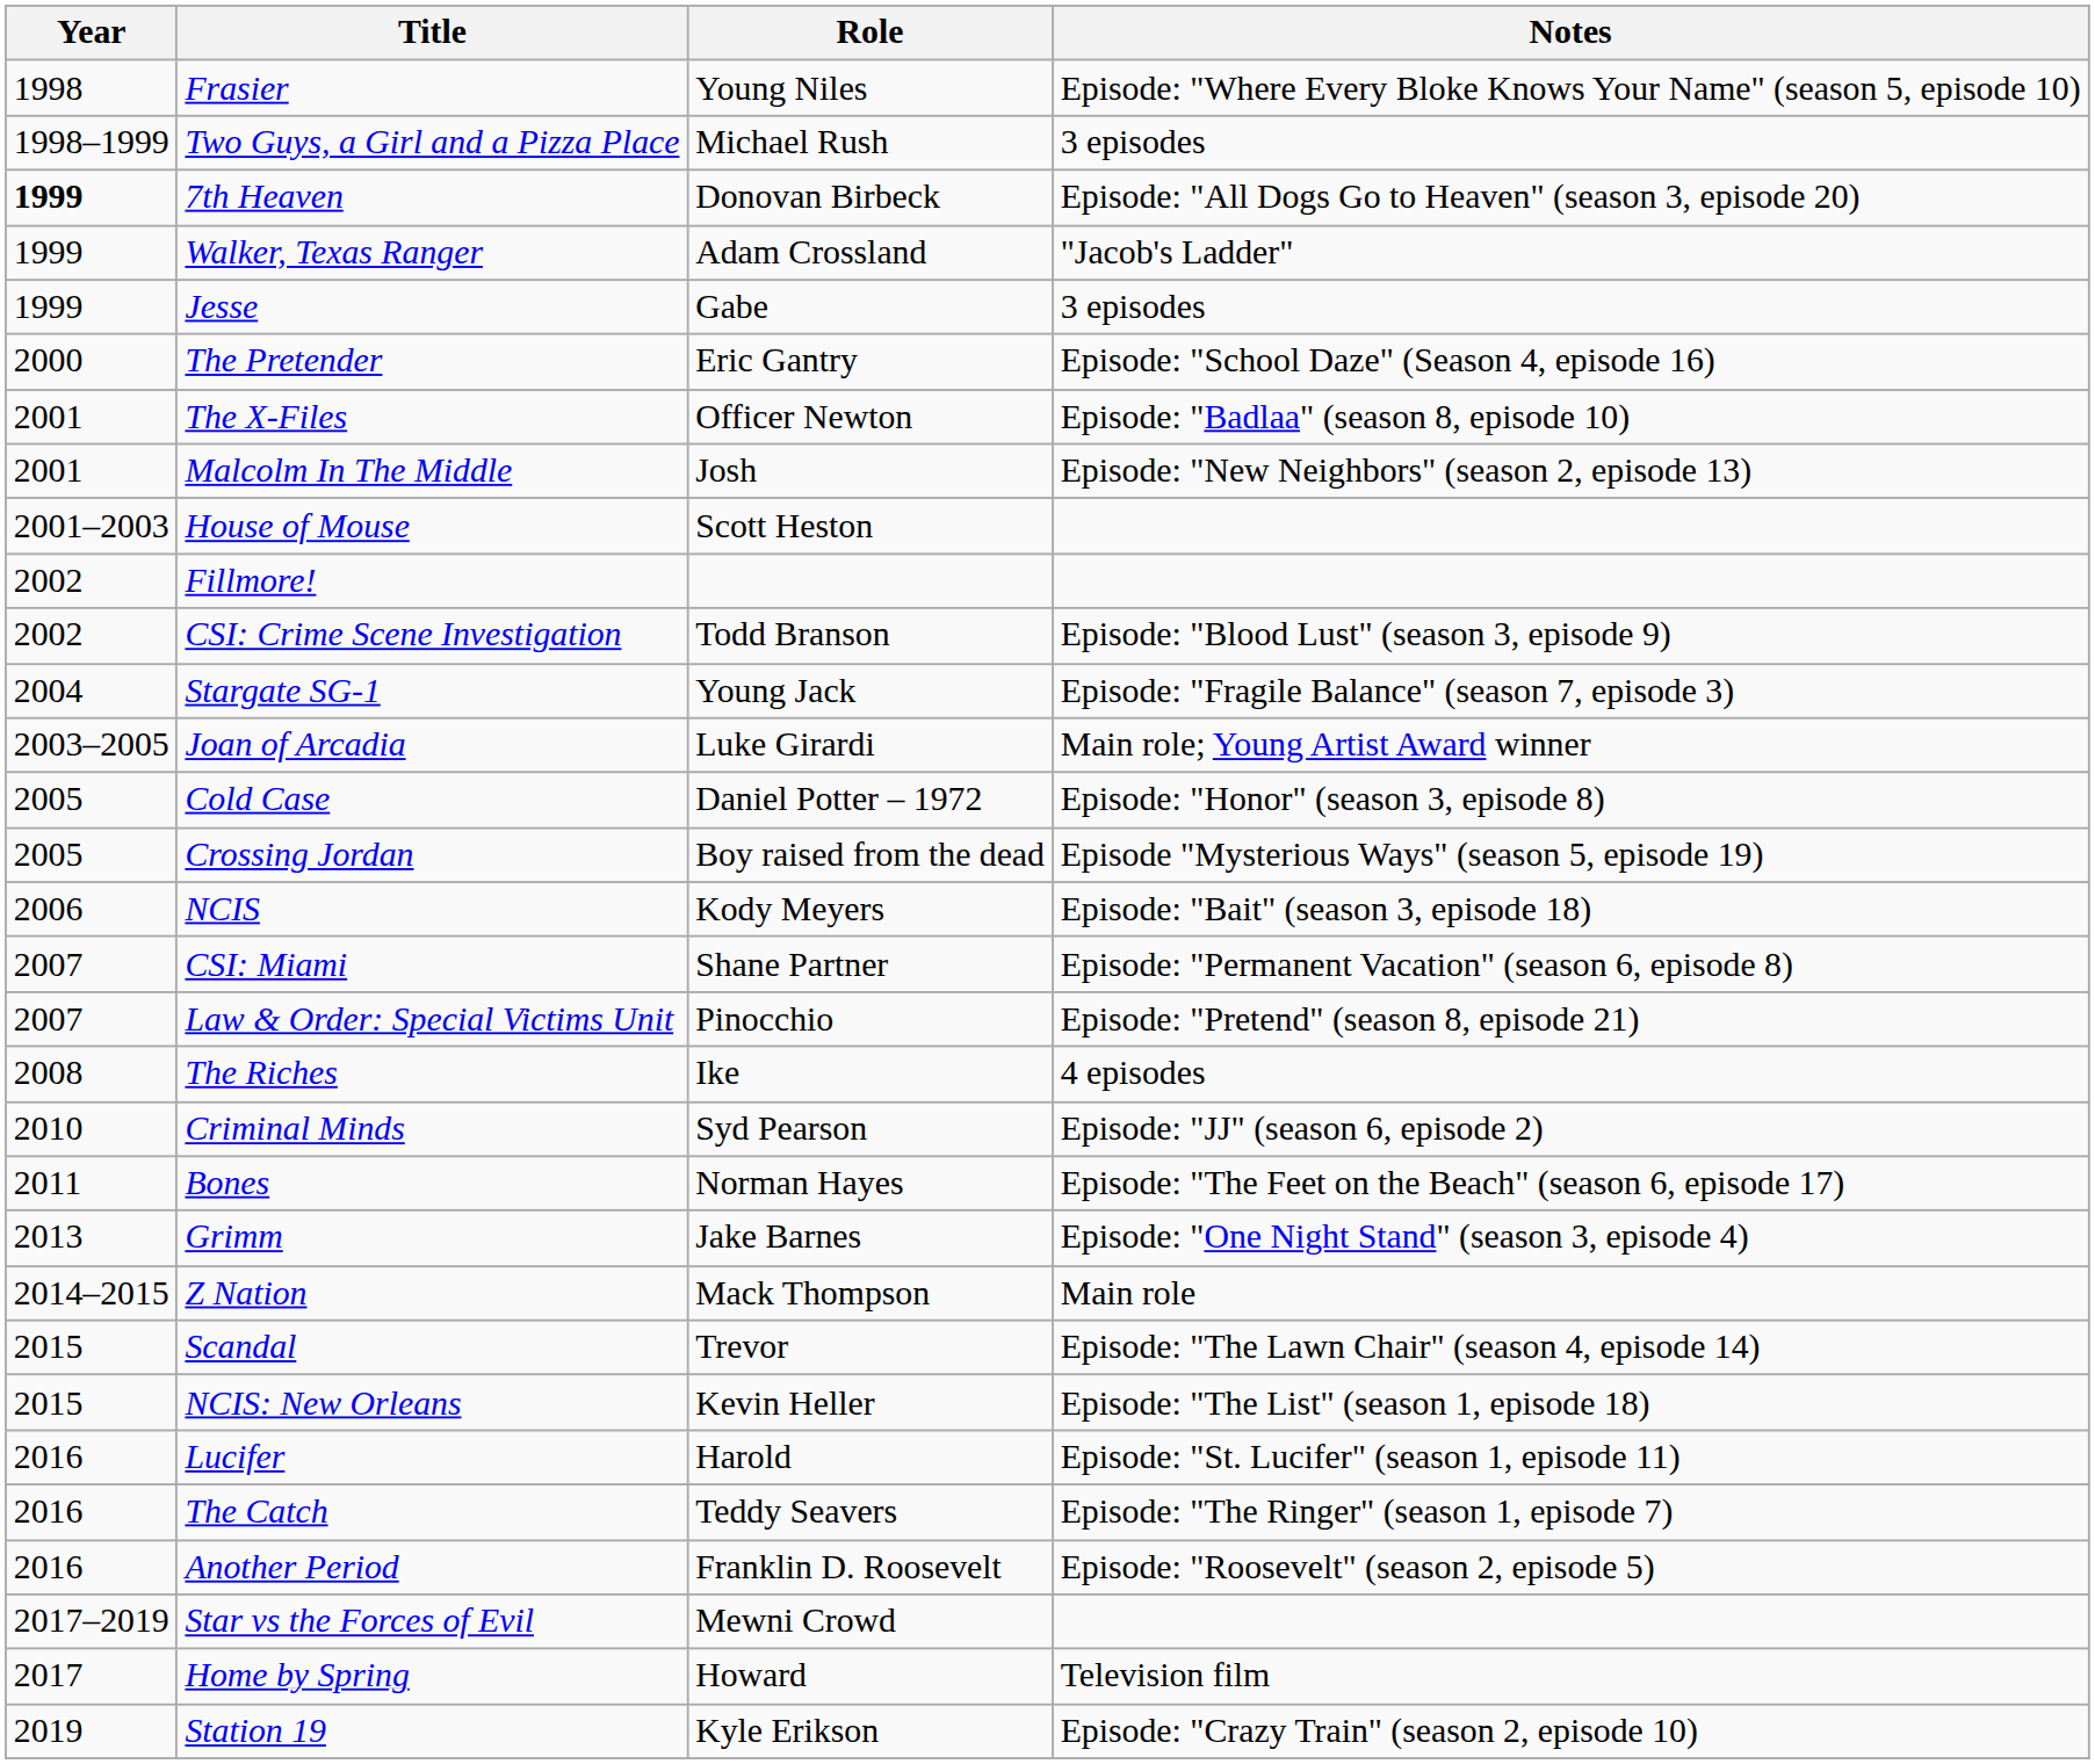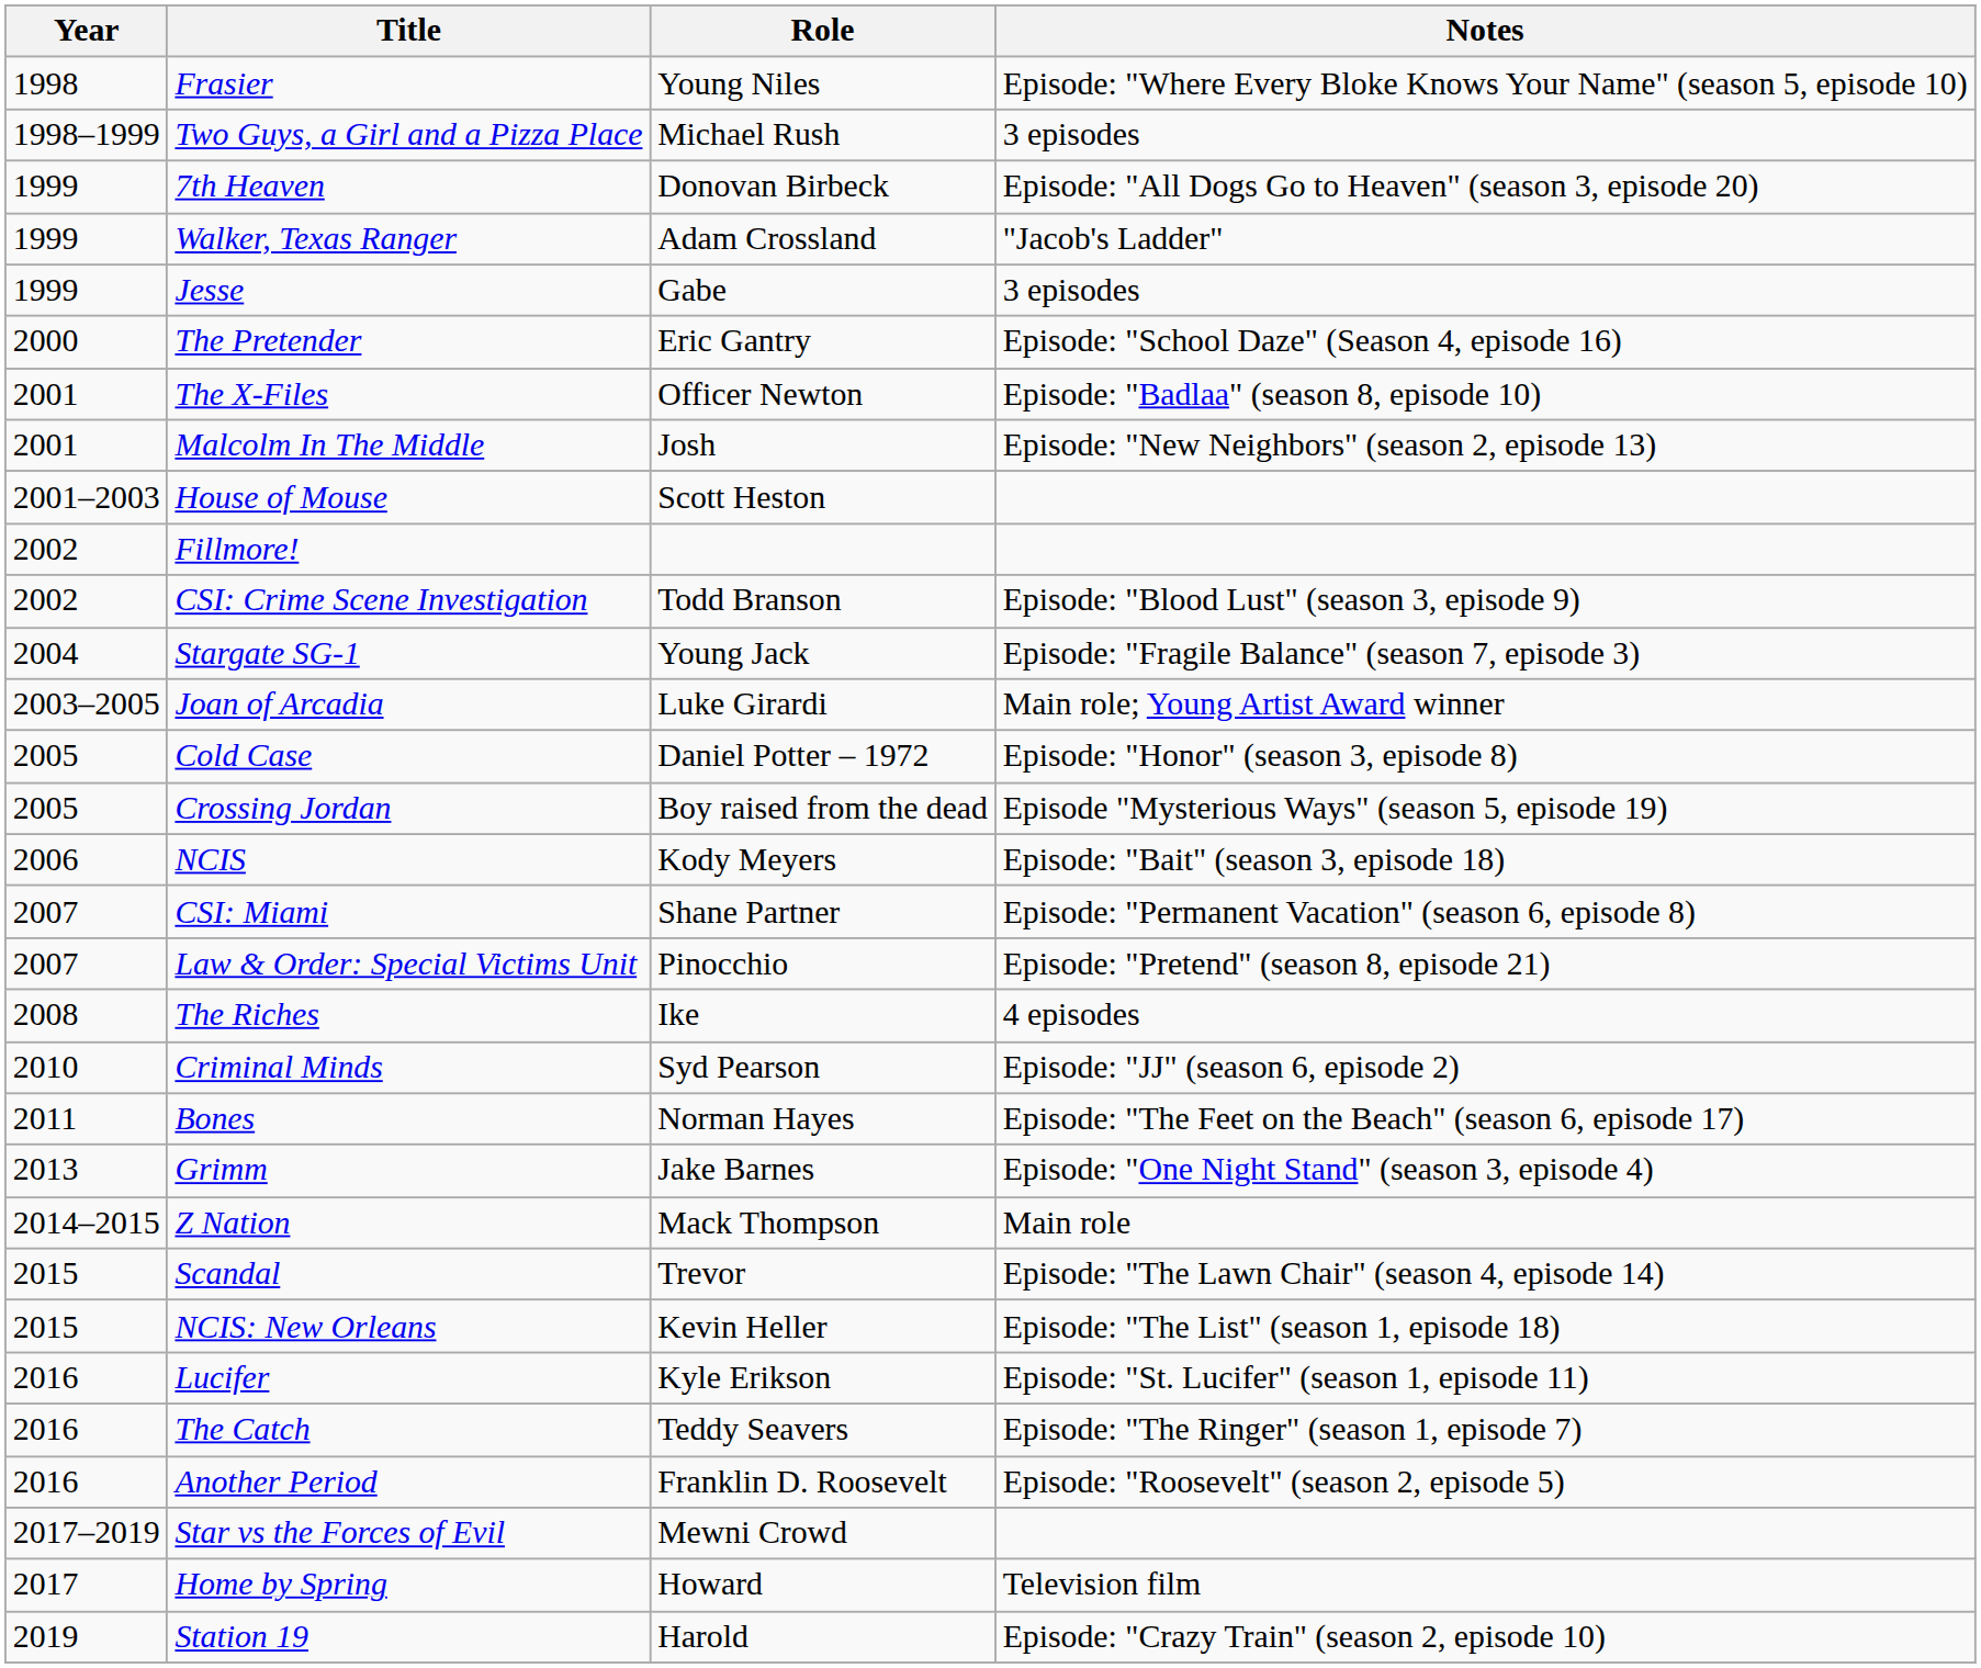7th Heaven | Year: bold -> normal
Lucifer | Role: Harold -> Kyle Erikson
Station 19 | Role: Kyle Erikson -> Harold
